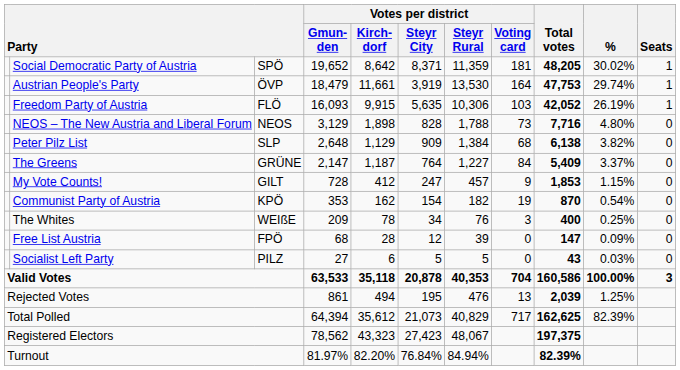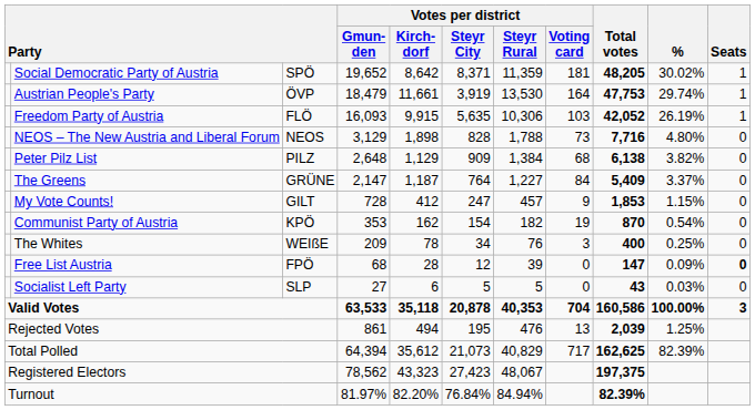Peter Pilz List | column 3: SLP -> PILZ
Free List Austria | Seats: normal -> bold
Socialist Left Party | column 3: PILZ -> SLP
